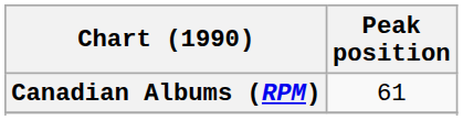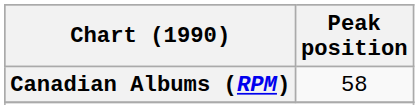Canadian Albums (RPM) | Peak position: 61 -> 58
